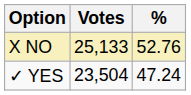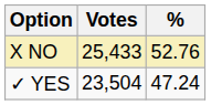X NO | Votes: 25,133 -> 25,433
